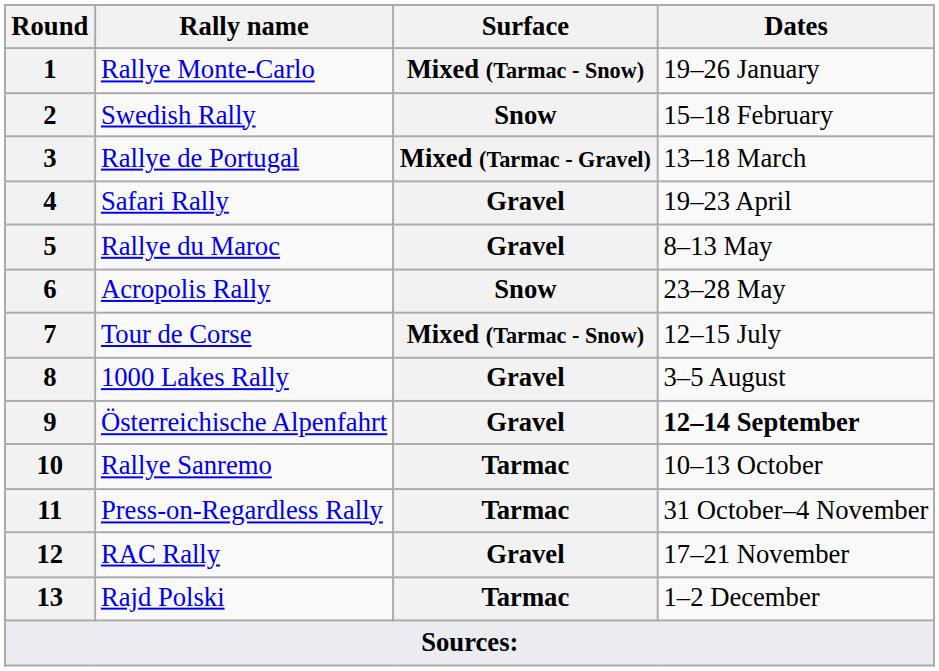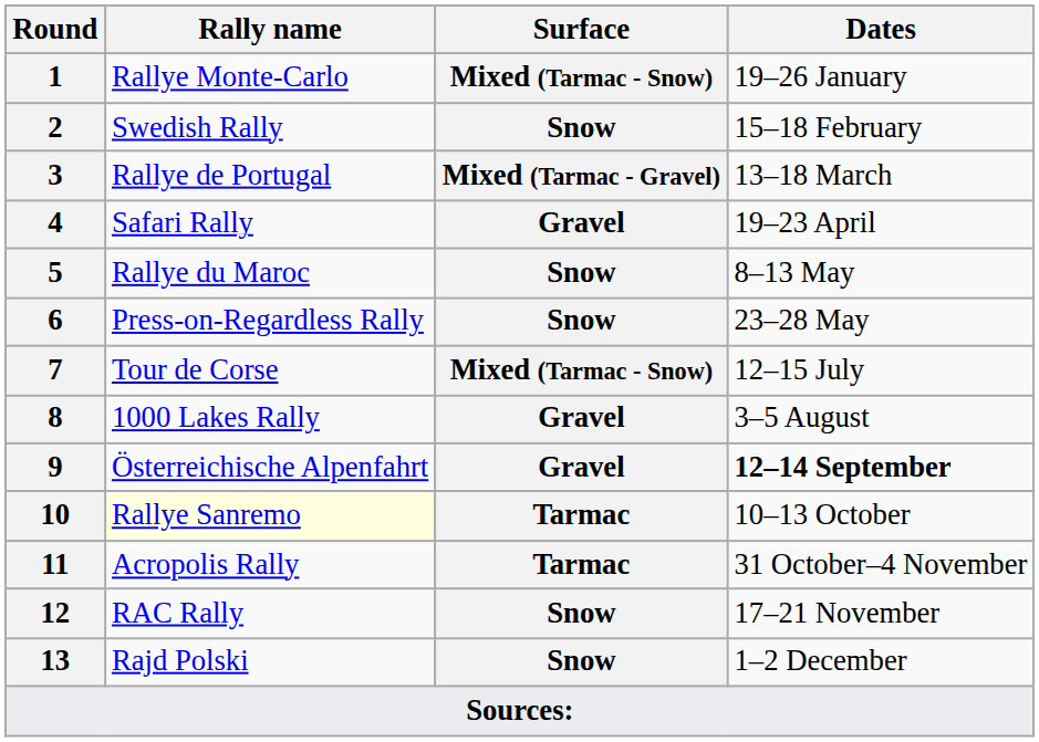5 | Surface: Gravel -> Snow
6 | Rally name: Acropolis Rally -> Press-on-Regardless Rally
10 | Rally name: no background -> lightyellow background
11 | Rally name: Press-on-Regardless Rally -> Acropolis Rally
12 | Surface: Gravel -> Snow
13 | Surface: Tarmac -> Snow
